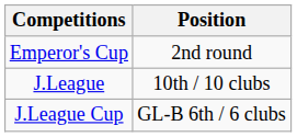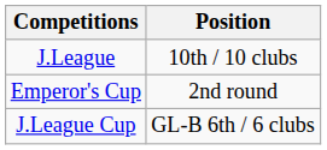rows swapped: J.League <-> Emperor's Cup
